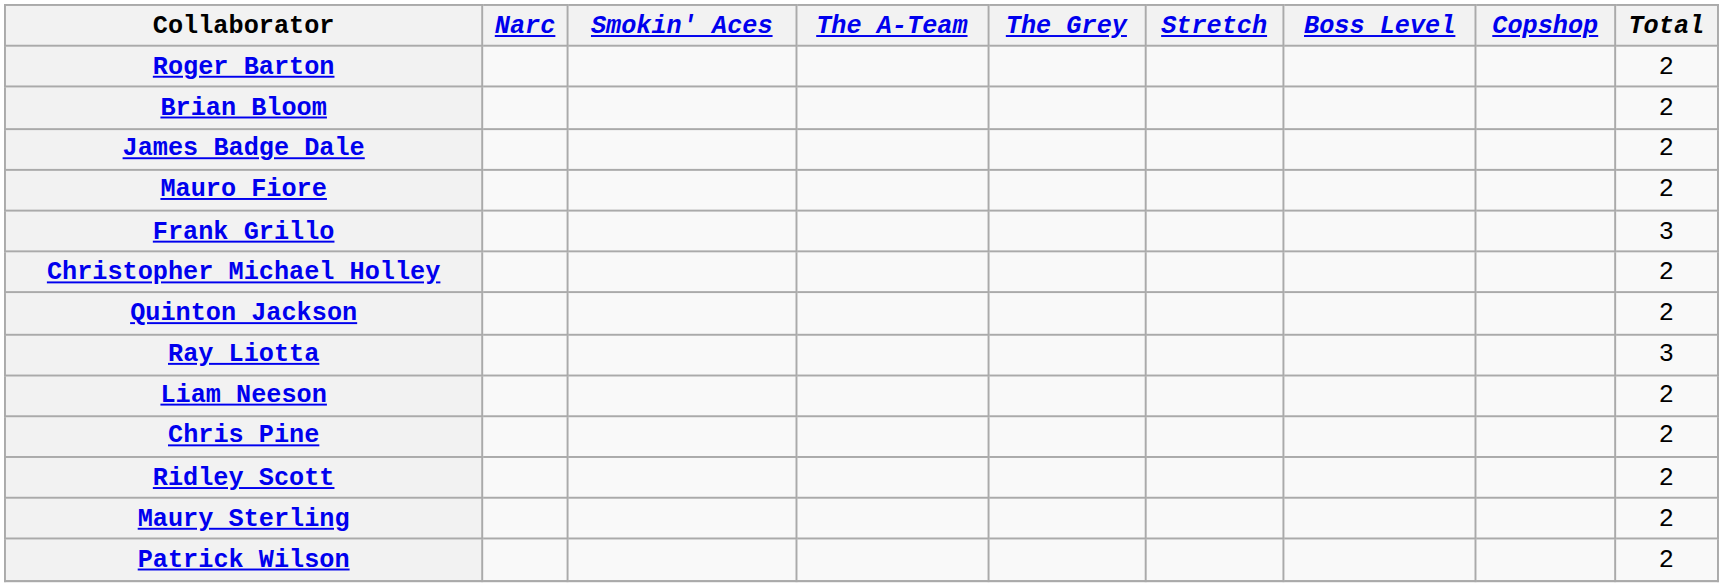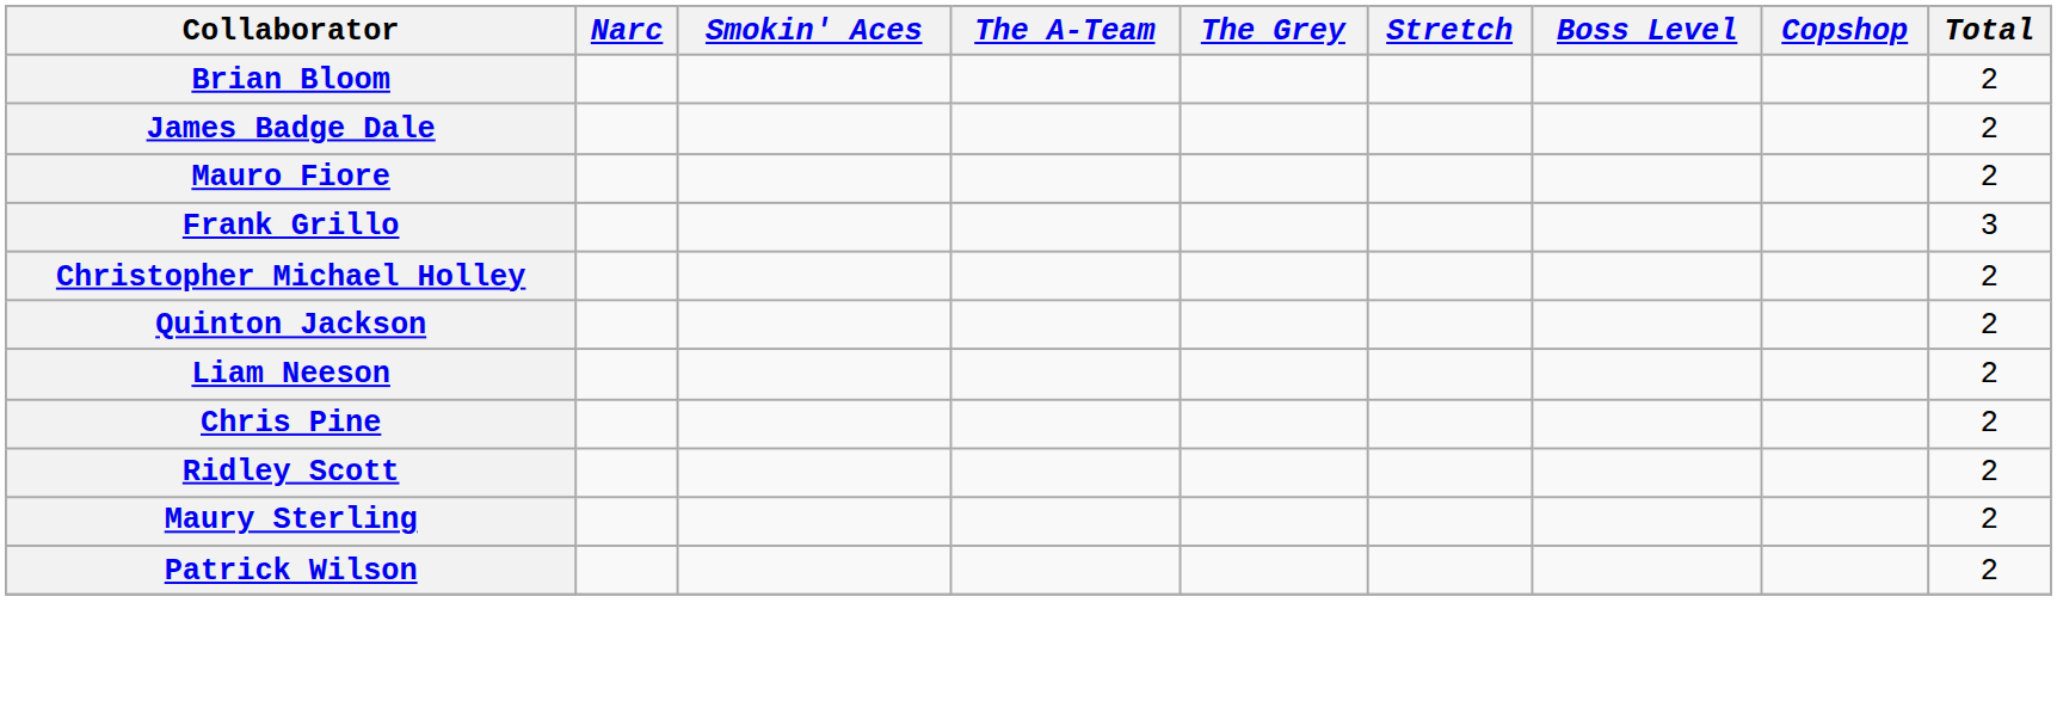- row: Roger Barton | 2
- row: Ray Liotta | 3
